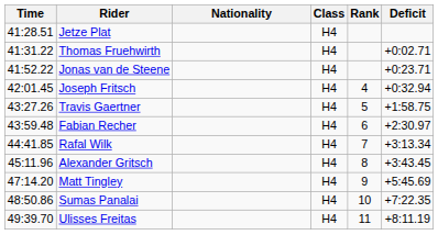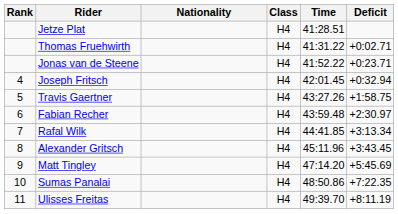columns swapped: Rank <-> Time
